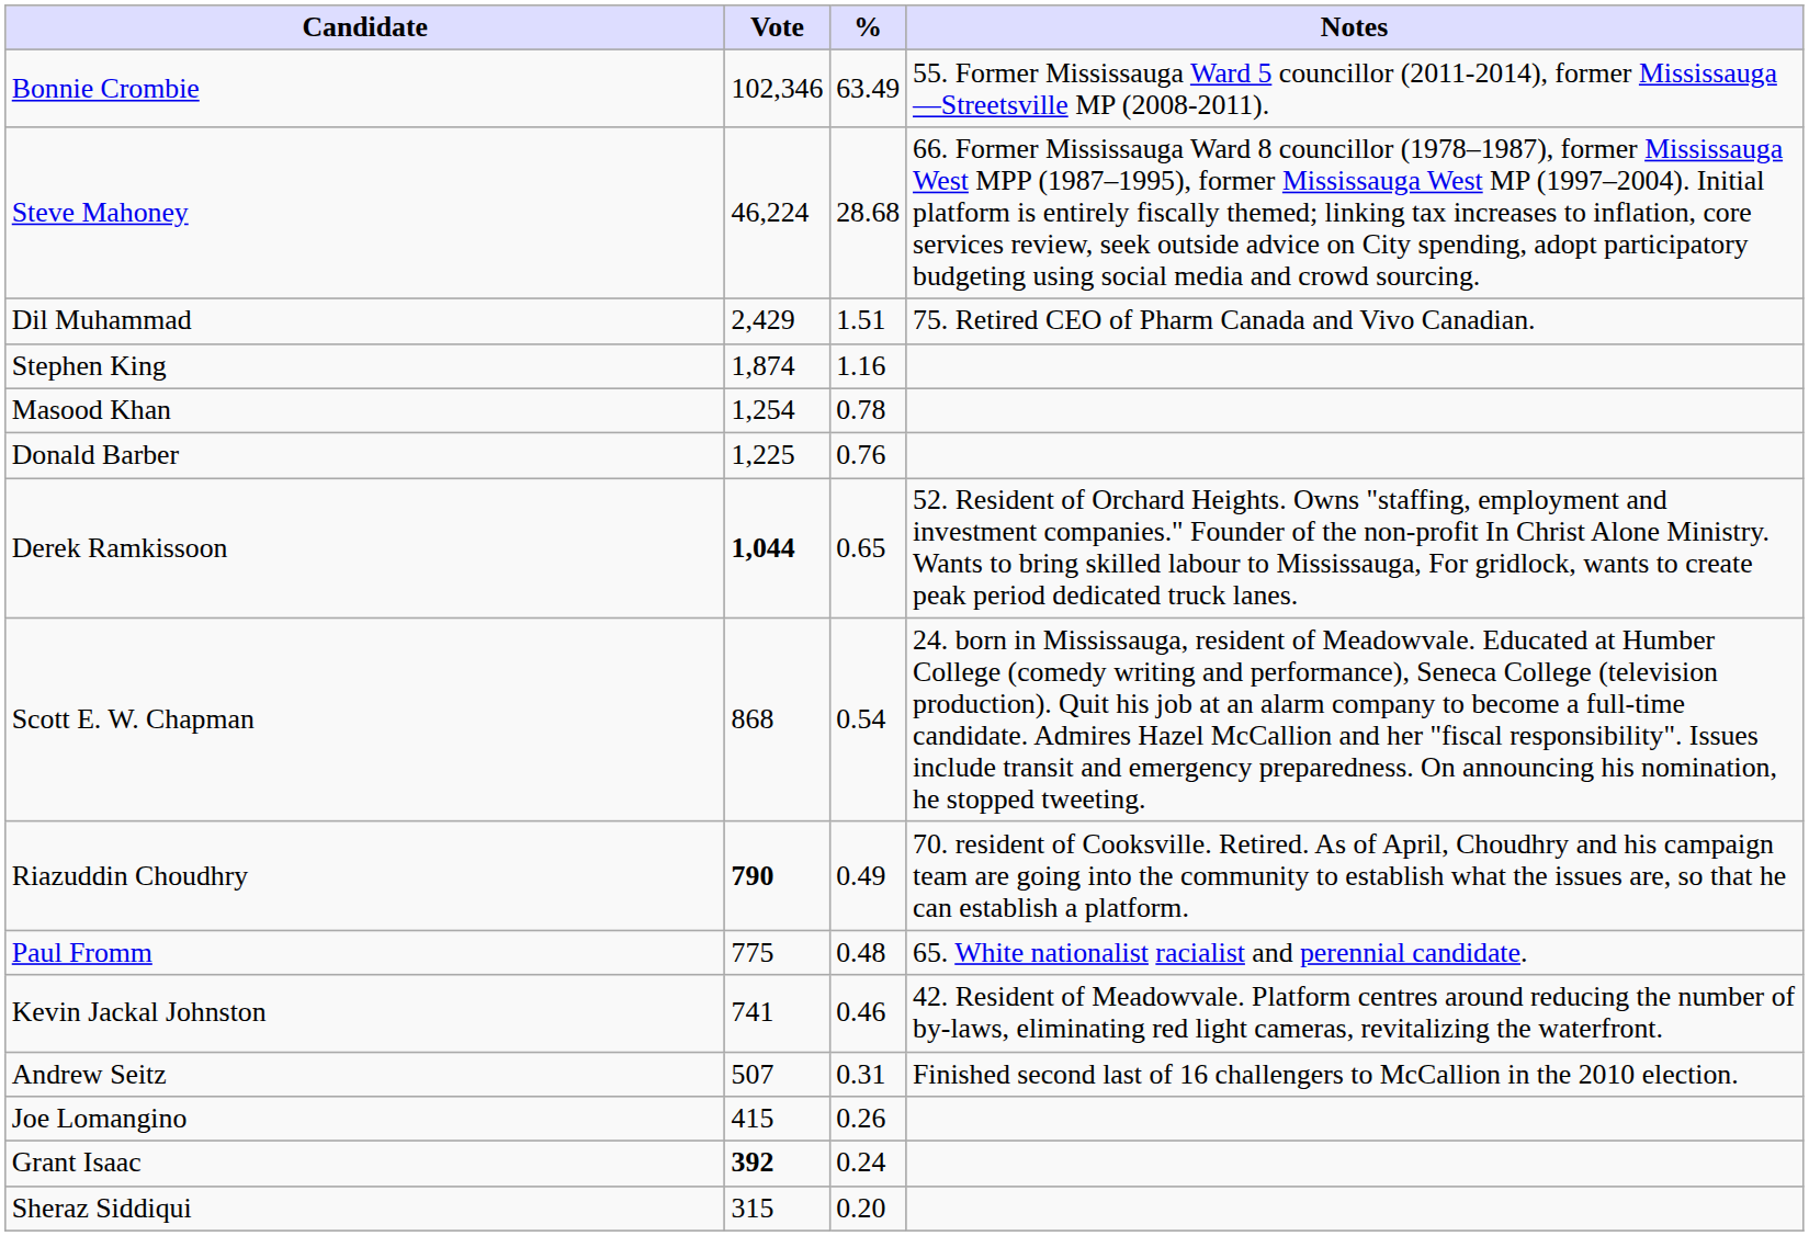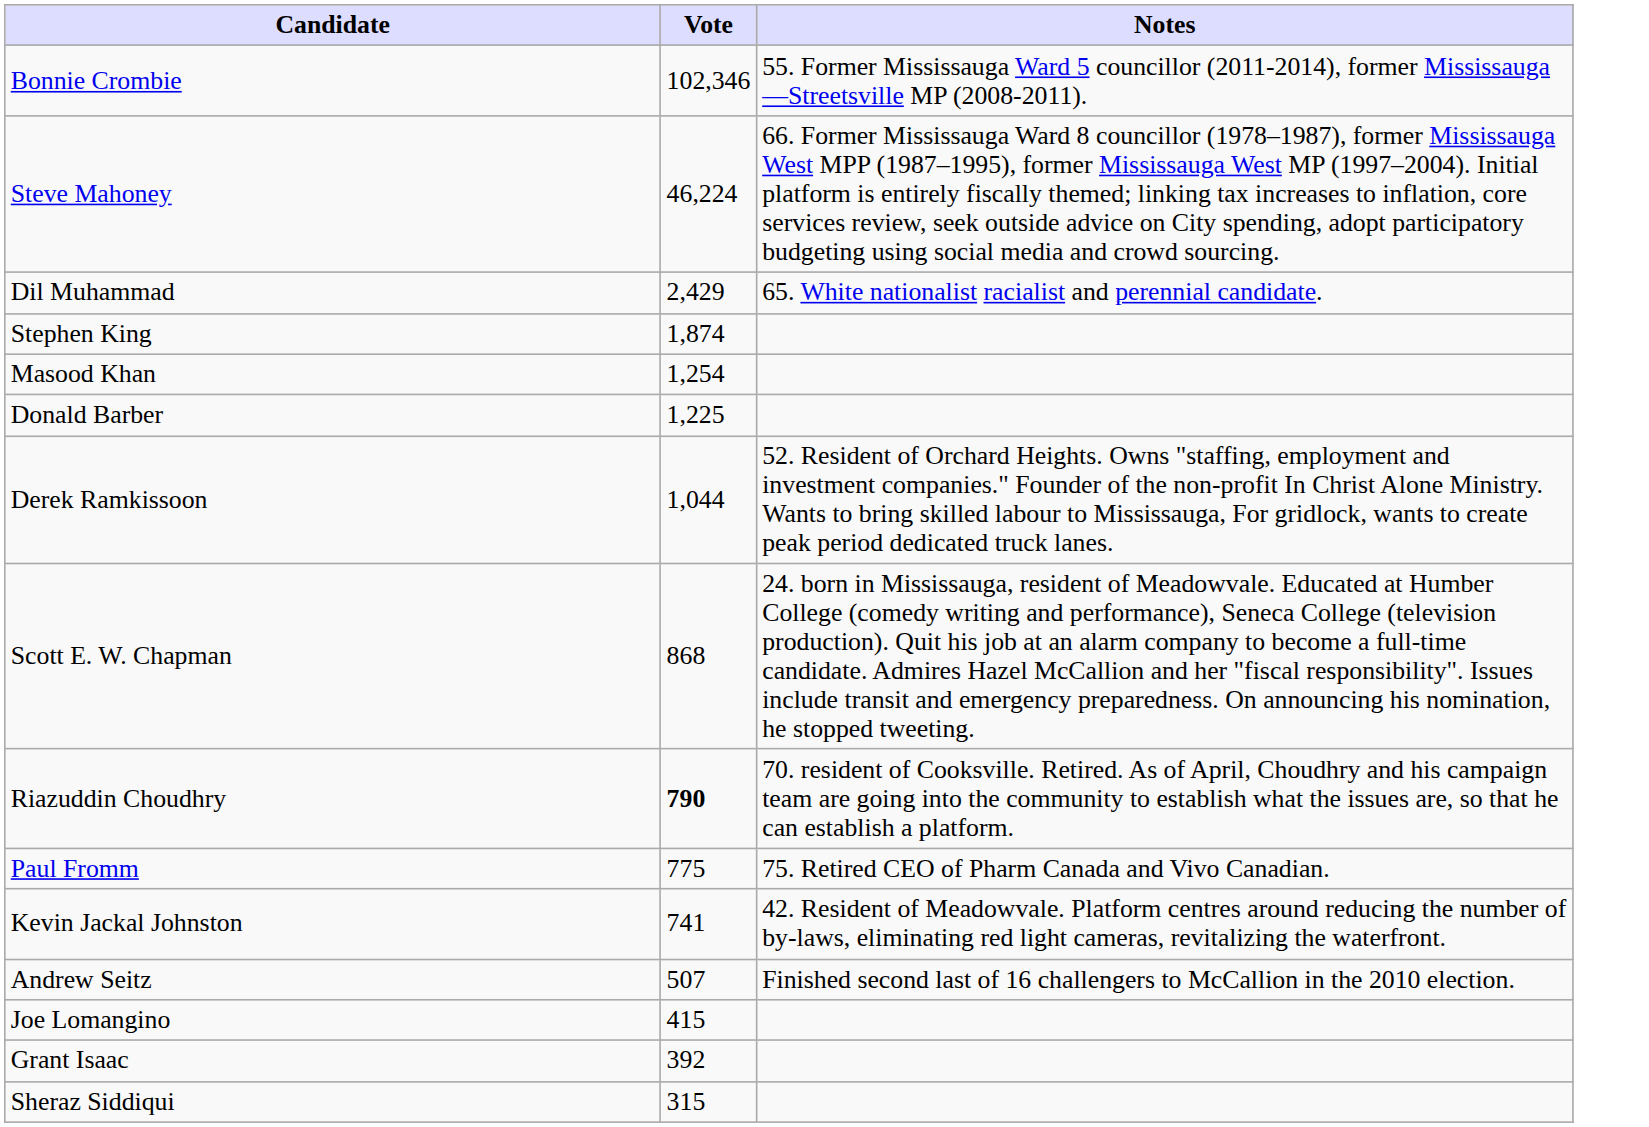- column: % | 63.49 | 28.68 | 1.51 | 1.16 | 0.78 | 0.76 | 0.65 | 0.54 | 0.49 | 0.48 | 0.46 | 0.31 | 0.26 | 0.24 | 0.20
Dil Muhammad | Notes: 75. Retired CEO of Pharm Canada and Vivo Canadian. -> 65. White nationalist racialist and perennial candidate.
Derek Ramkissoon | Vote: bold -> normal
Paul Fromm | Notes: 65. White nationalist racialist and perennial candidate. -> 75. Retired CEO of Pharm Canada and Vivo Canadian.
Grant Isaac | Vote: bold -> normal
